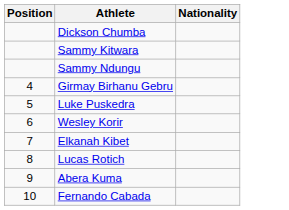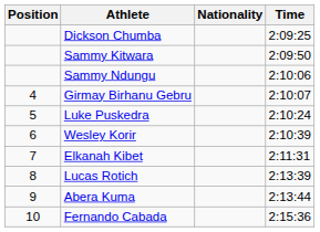+ column: Time | 2:09:25 | 2:09:50 | 2:10:06 | 2:10:07 | 2:10:24 | 2:10:39 | 2:11:31 | 2:13:39 | 2:13:44 | 2:15:36
